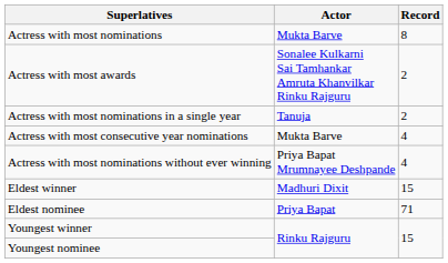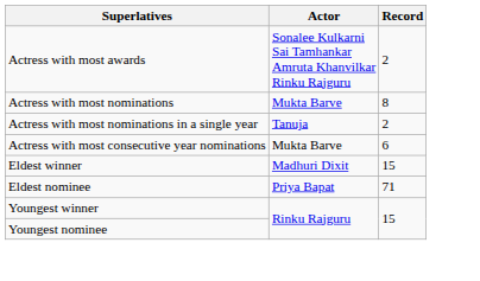rows swapped: Actress with most awards <-> Actress with most nominations
Actress with most consecutive year nominations | Record: 4 -> 6
- row: Actress with most nominations without ever winning | Priya Bapat Mrumnayee Deshpande | 4
